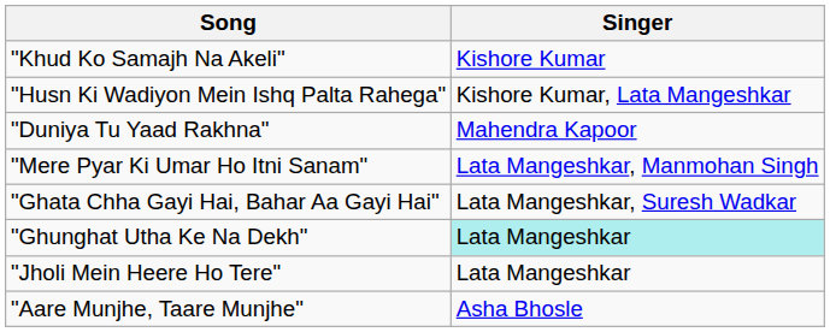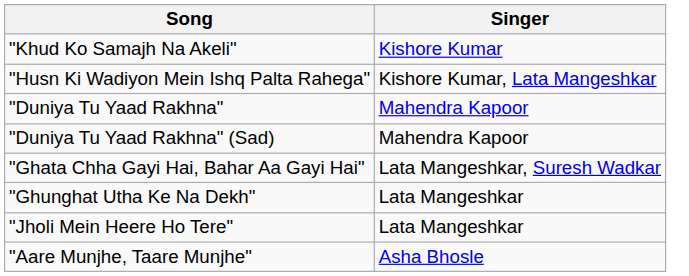+ row: "Duniya Tu Yaad Rakhna" (Sad) | Mahendra Kapoor
- row: "Mere Pyar Ki Umar Ho Itni Sanam" | Lata Mangeshkar, Manmohan Singh
"Ghunghat Utha Ke Na Dekh" | Singer: paleturquoise background -> no background
